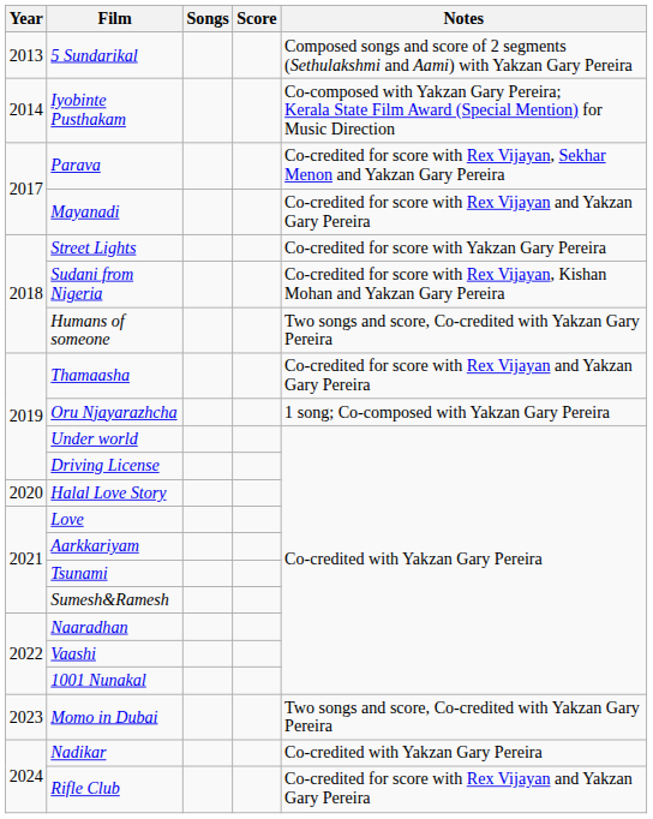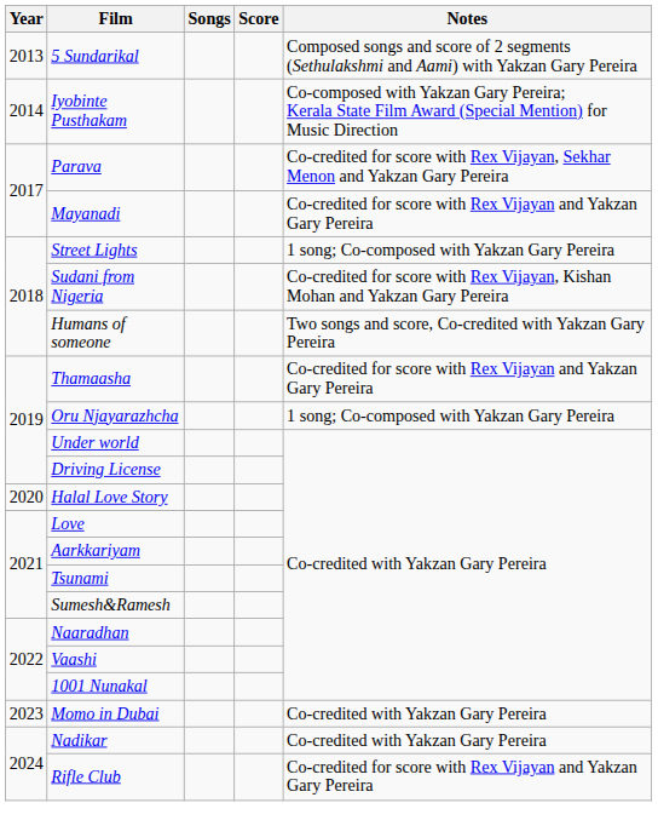Street Lights | Notes: Co-credited for score with Yakzan Gary Pereira -> 1 song; Co-composed with Yakzan Gary Pereira
Momo in Dubai | Notes: Two songs and score, Co-credited with Yakzan Gary Pereira -> Co-credited with Yakzan Gary Pereira
